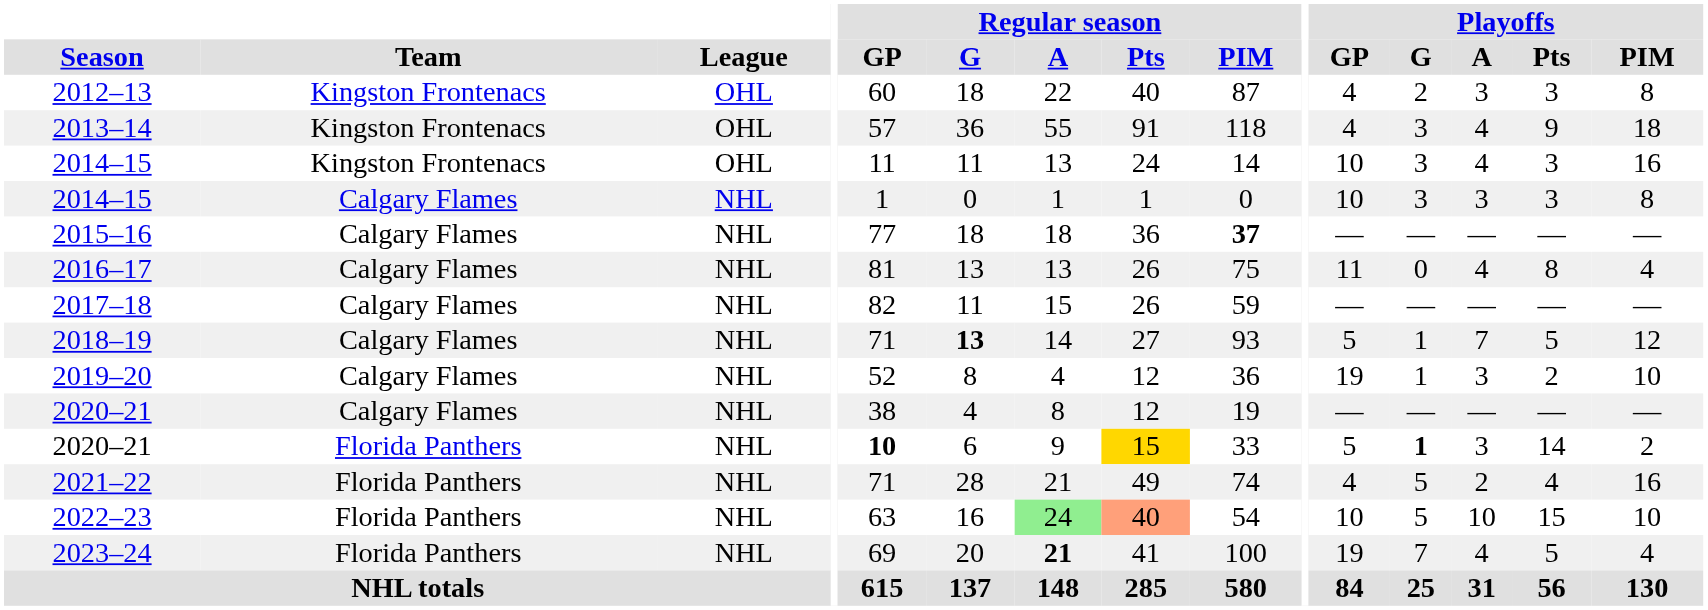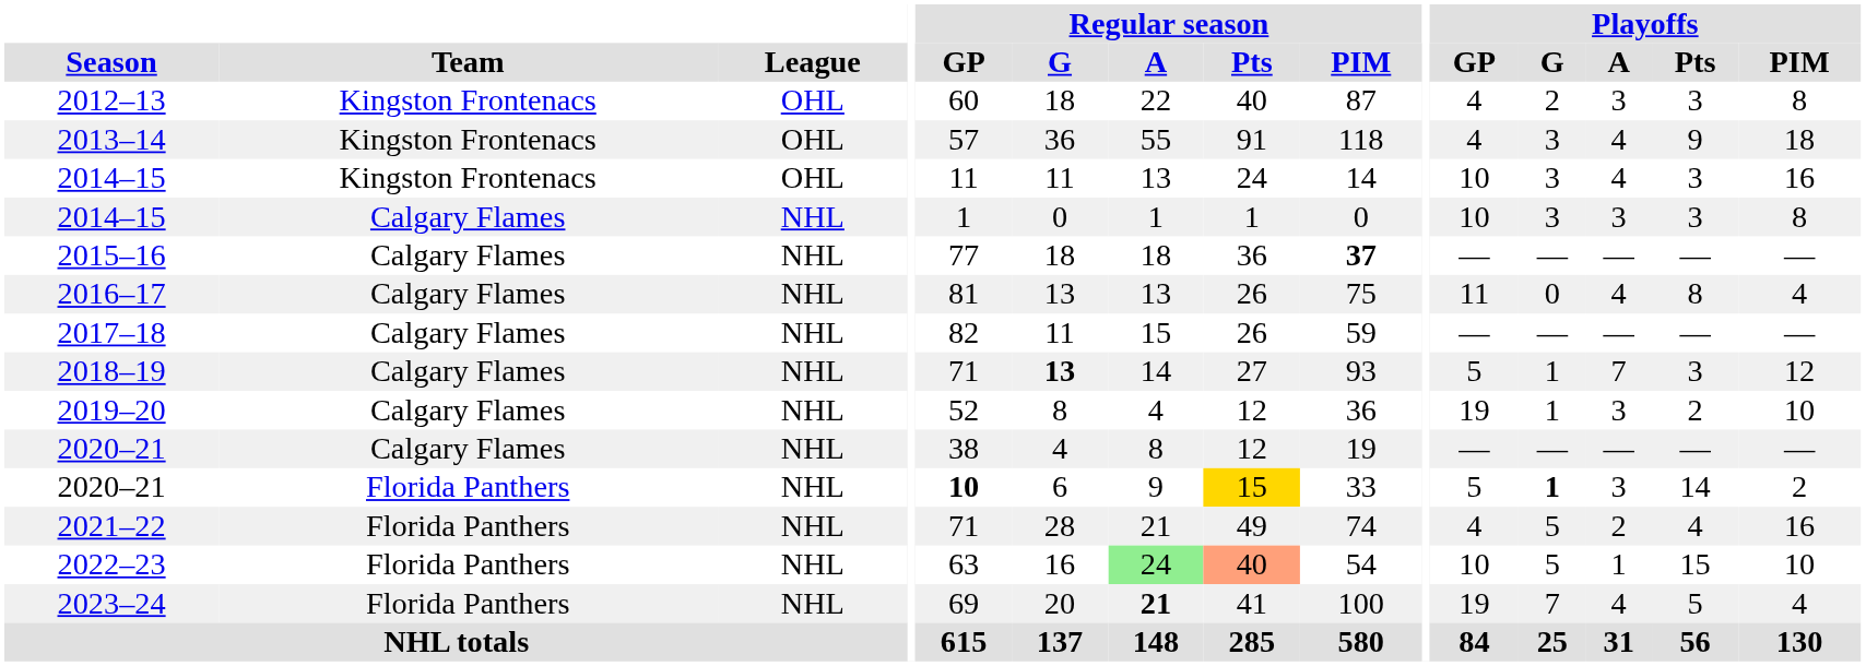2018–19 | Playoffs / Pts: 5 -> 3
2022–23 | Playoffs / A: 10 -> 1
